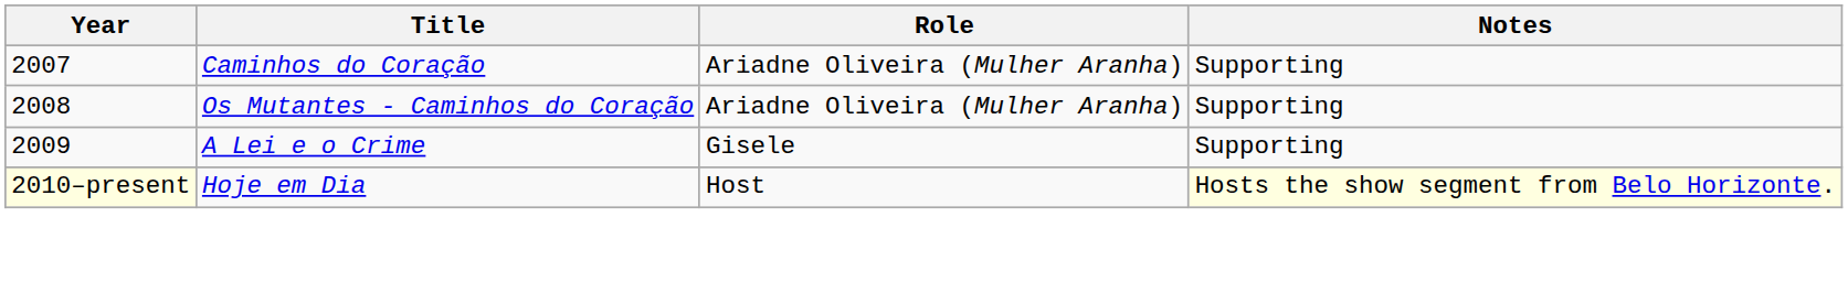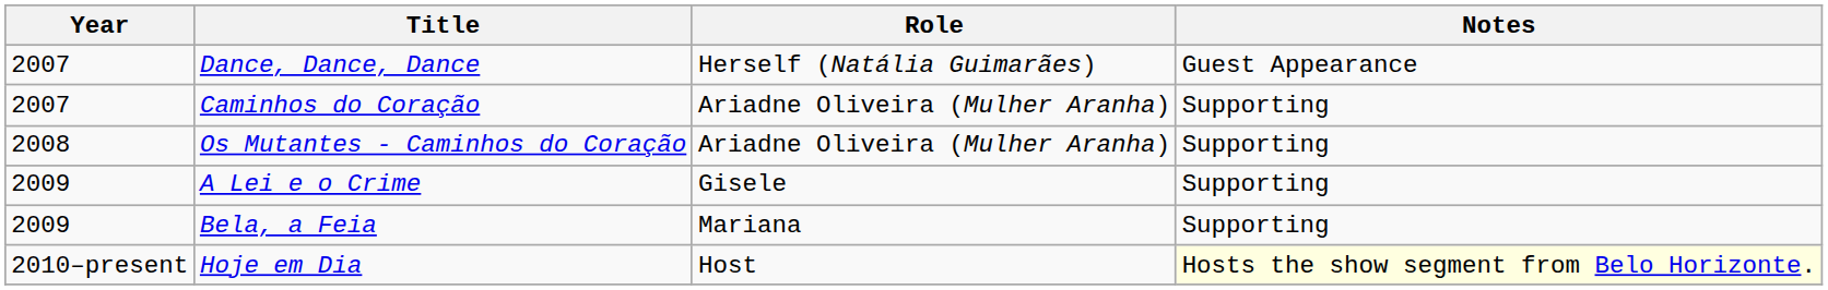+ row: 2007 | Dance, Dance, Dance | Herself (Natália Guimarães) | Guest Appearance
+ row: 2009 | Bela, a Feia | Mariana | Supporting
Hoje em Dia | Year: lightyellow background -> no background
